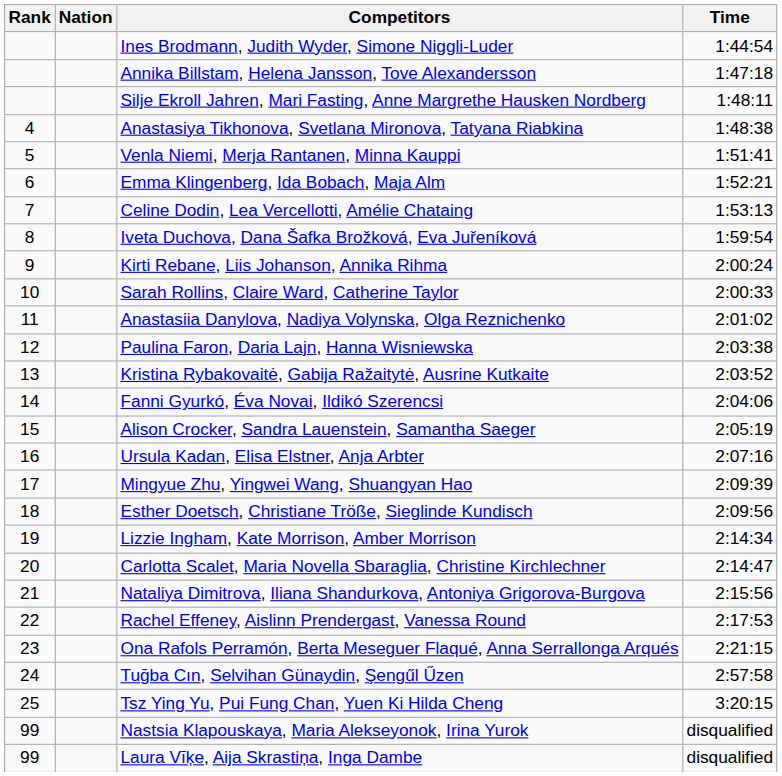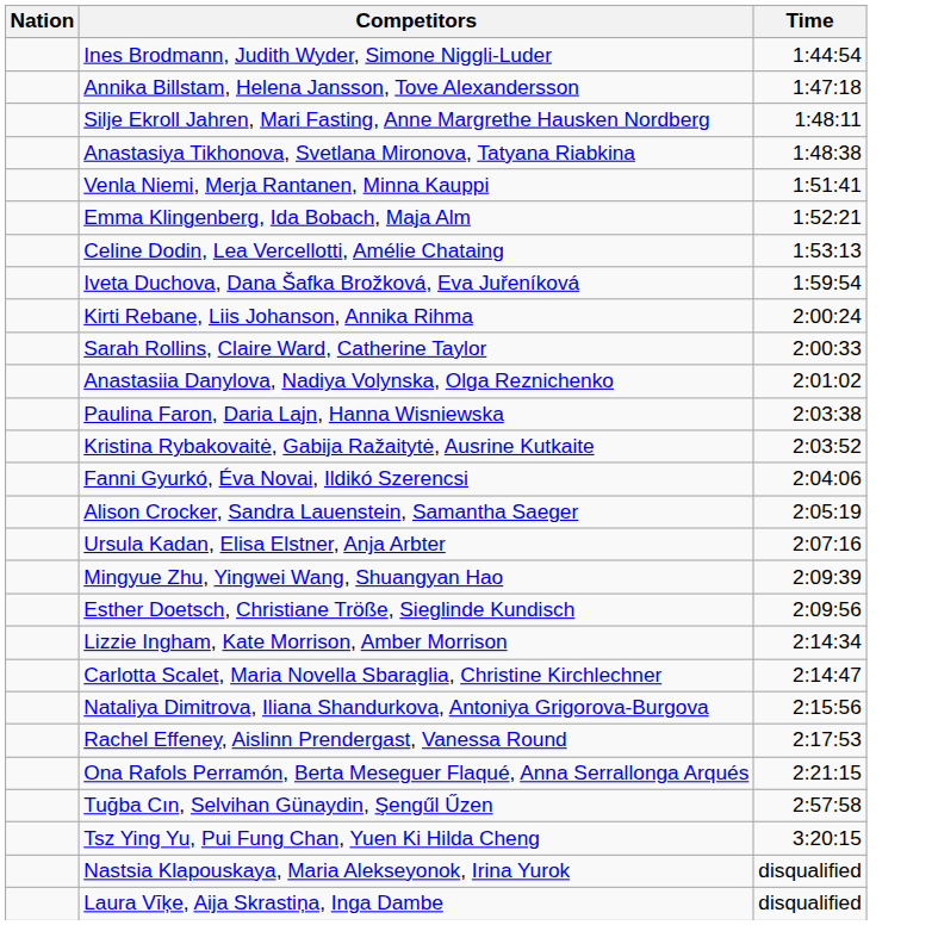- column: Rank | 4 | 5 | 6 | 7 | 8 | 9 | 10 | 11 | 12 | 13 | 14 | 15 | 16 | 17 | 18 | 19 | 20 | 21 | 22 | 23 | 24 | 25 | 99 | 99
